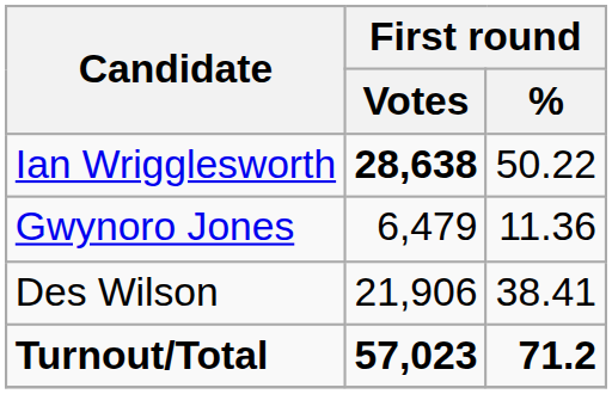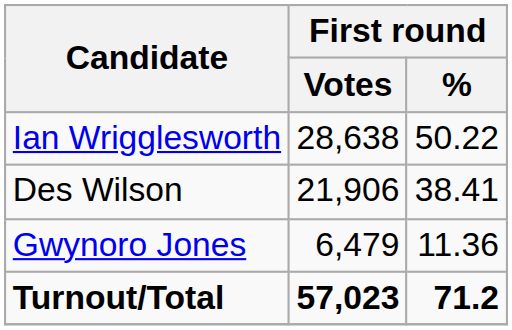Ian Wrigglesworth | First round / Votes: bold -> normal
rows swapped: Des Wilson <-> Gwynoro Jones
